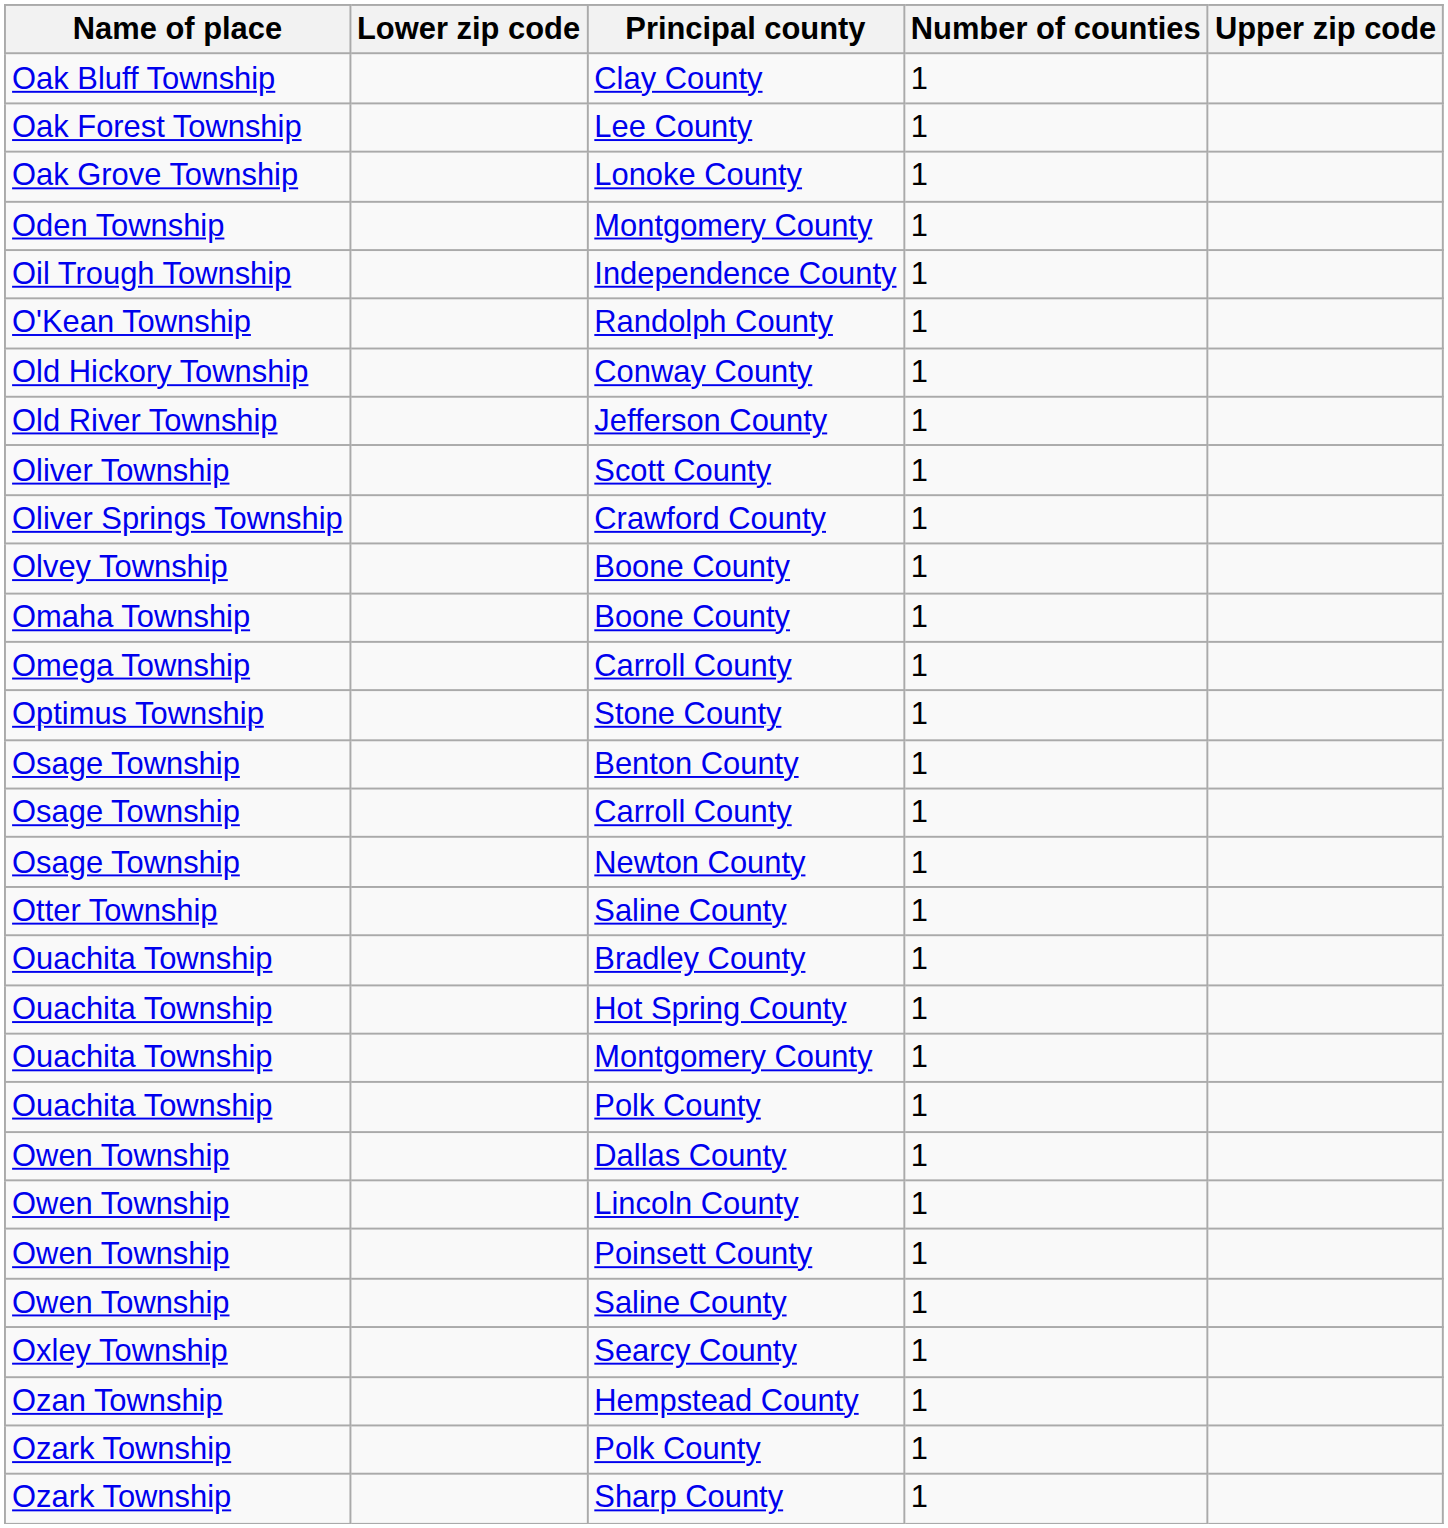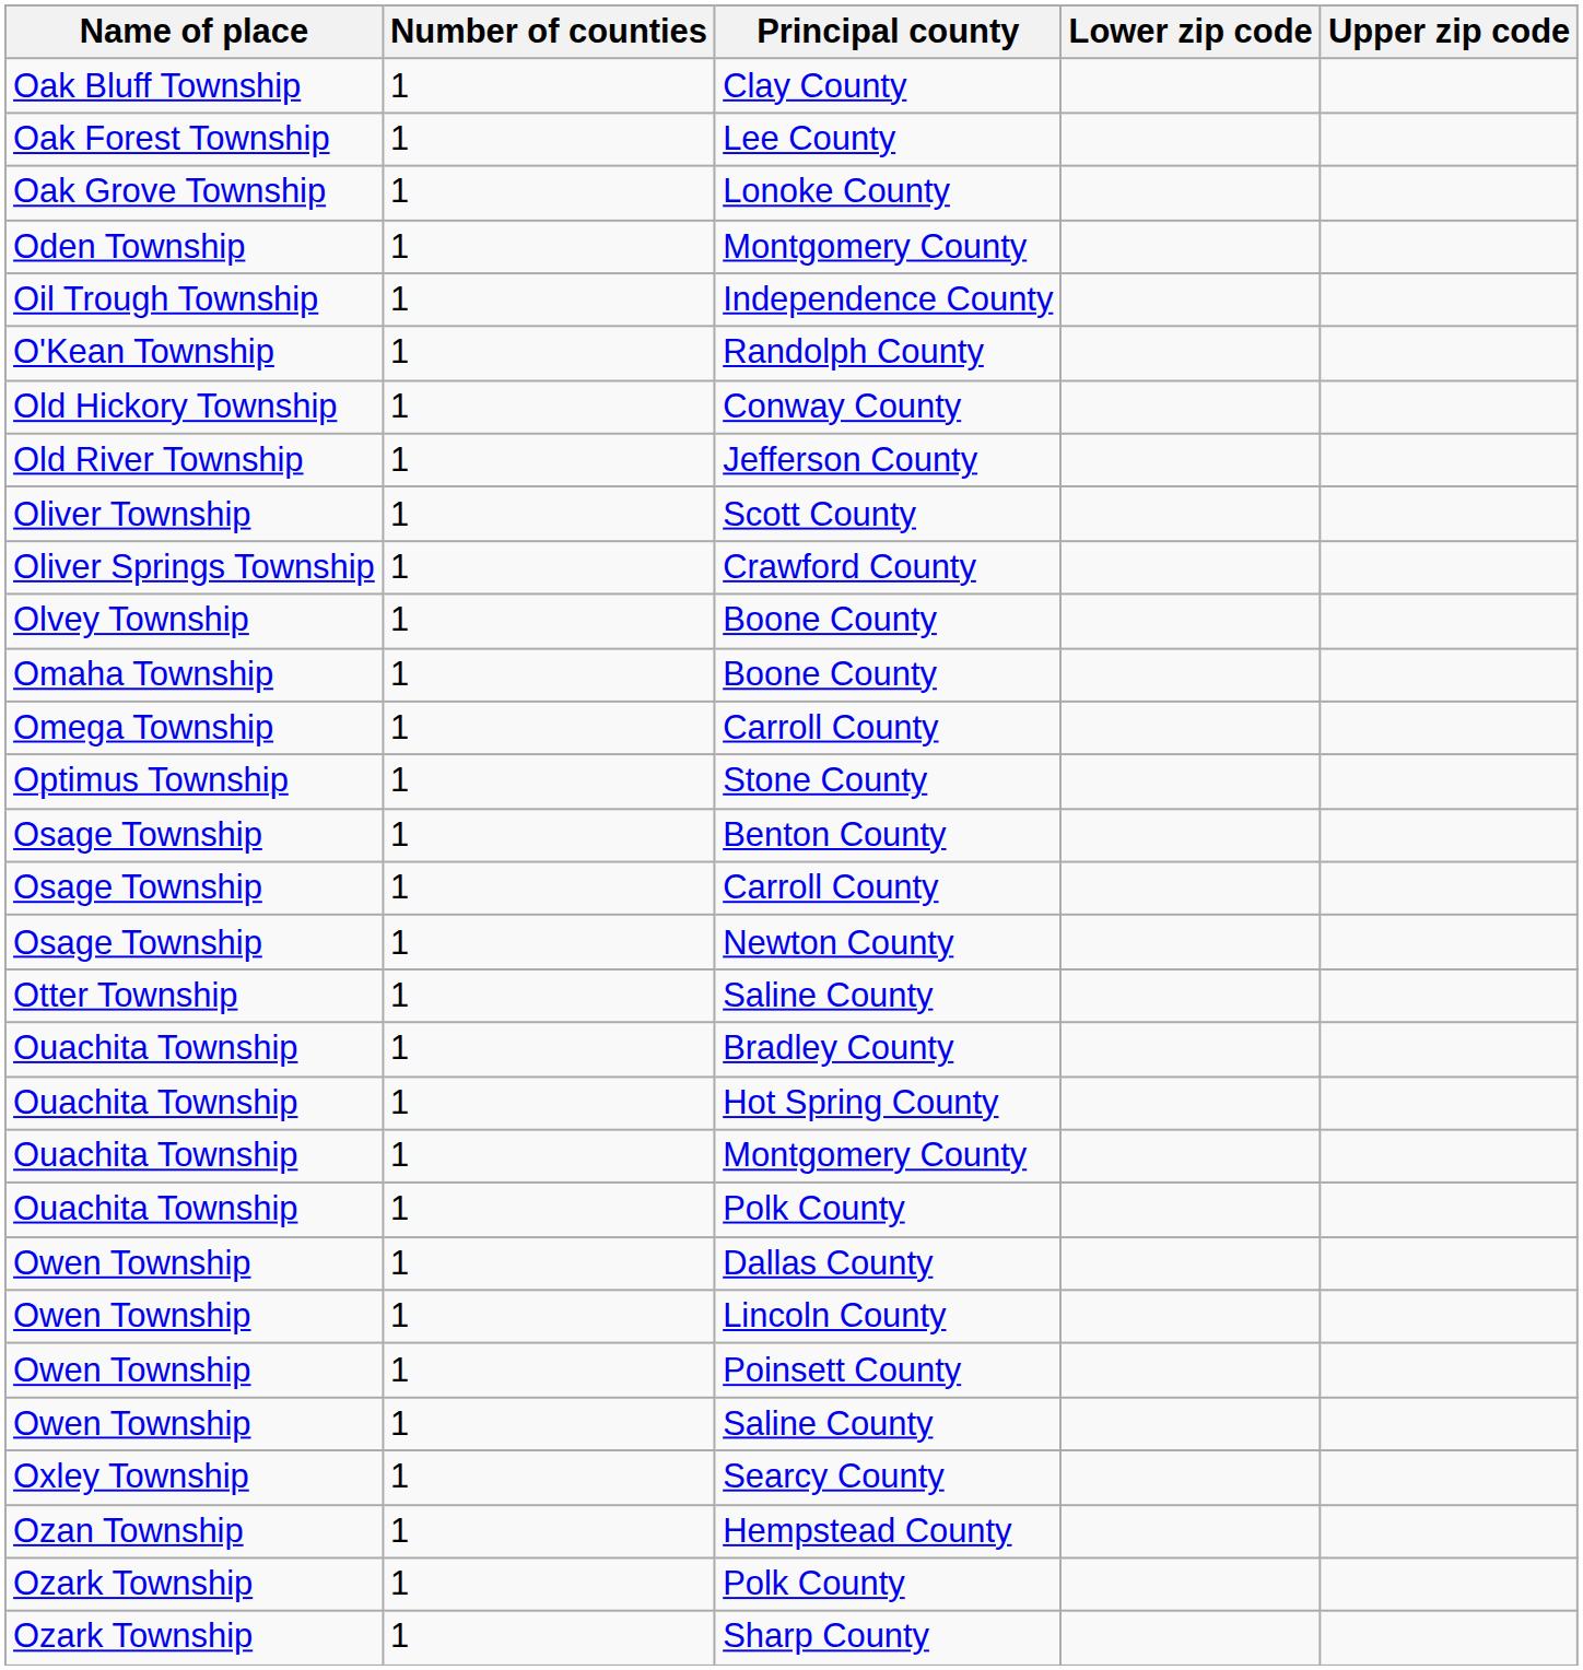columns swapped: Number of counties <-> Lower zip code
